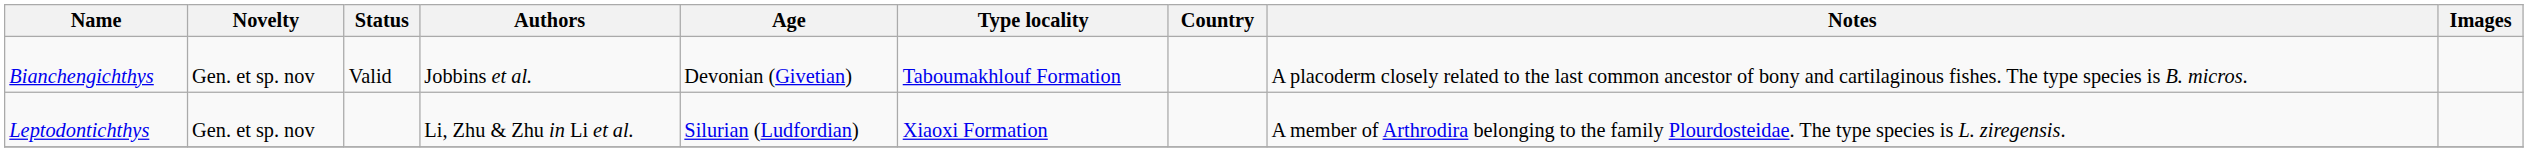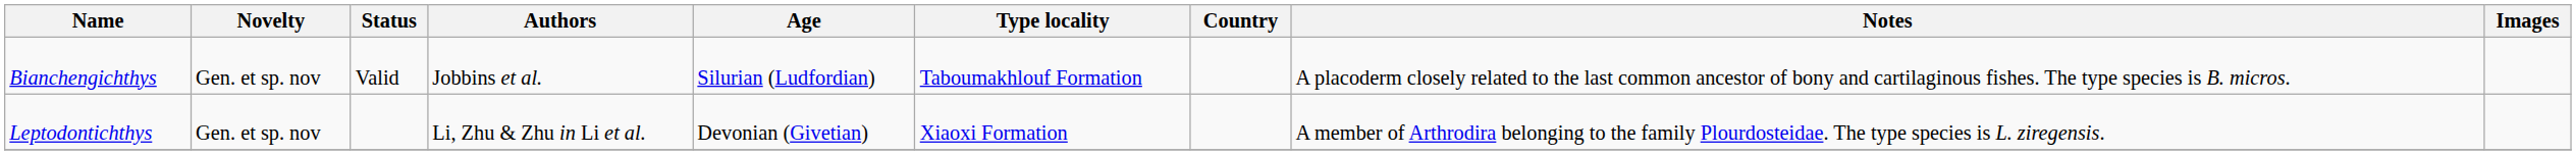Bianchengichthys | Age: Devonian (Givetian) -> Silurian (Ludfordian)
Leptodontichthys | Age: Silurian (Ludfordian) -> Devonian (Givetian)
